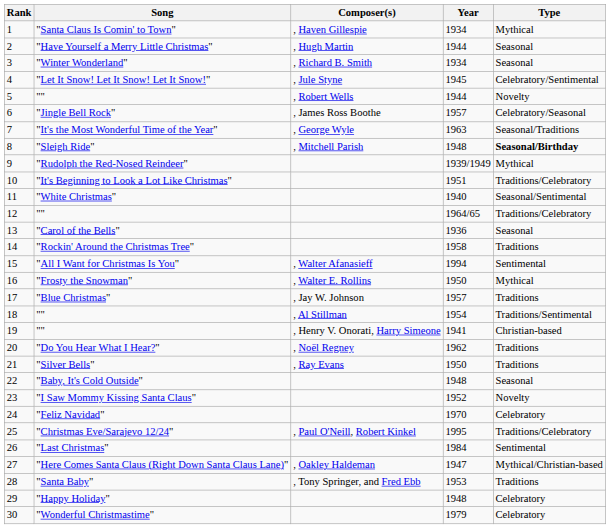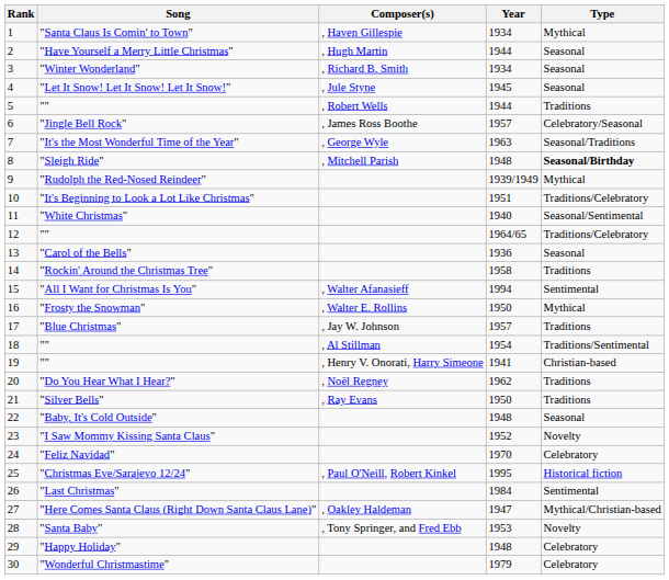"Let It Snow! Let It Snow! Let It Snow!" | Type: Celebratory/Sentimental -> Seasonal
5 / "" | Type: Novelty -> Traditions
"Christmas Eve/Sarajevo 12/24" | Type: Traditions/Celebratory -> Historical fiction
"Santa Baby" | Type: Traditions -> Novelty
